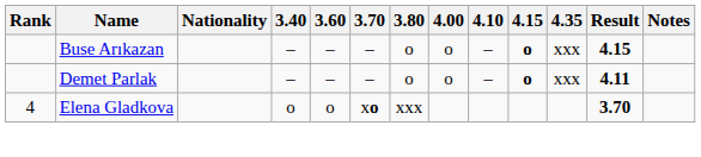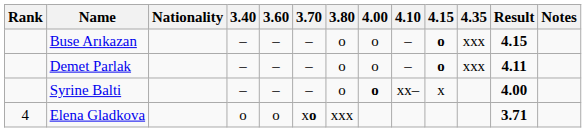+ row: Syrine Balti | – | – | – | o | o | xx– | x | 4.00
Elena Gladkova | Result: 3.70 -> 3.71
